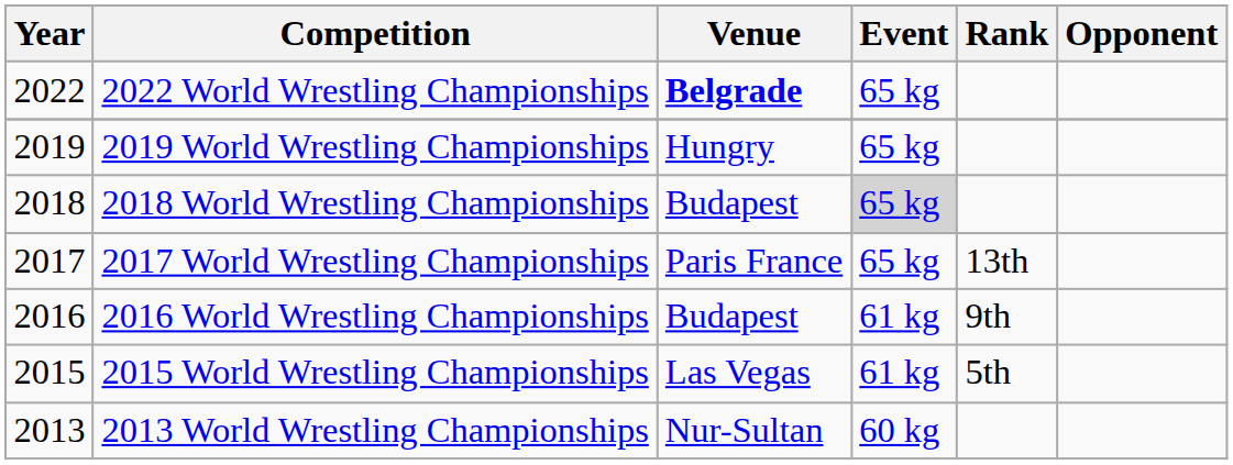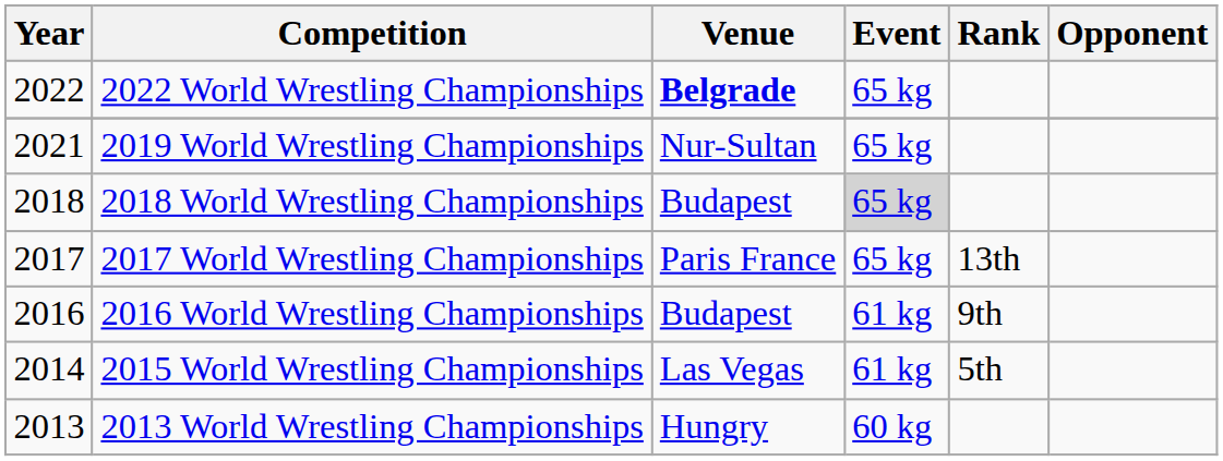2019 World Wrestling Championships | Year: 2019 -> 2021
2019 World Wrestling Championships | Venue: Hungry -> Nur-Sultan
2015 World Wrestling Championships | Year: 2015 -> 2014
2013 World Wrestling Championships | Venue: Nur-Sultan -> Hungry
